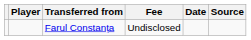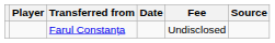columns swapped: Fee <-> Date
